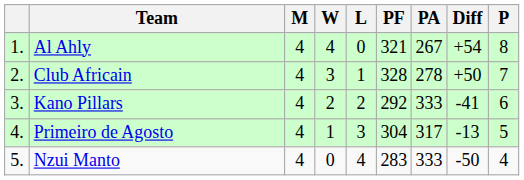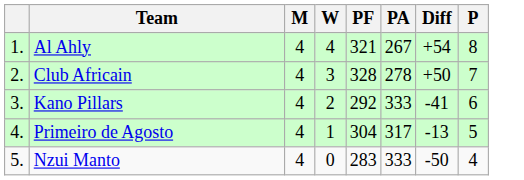- column: L | 0 | 1 | 2 | 3 | 4
